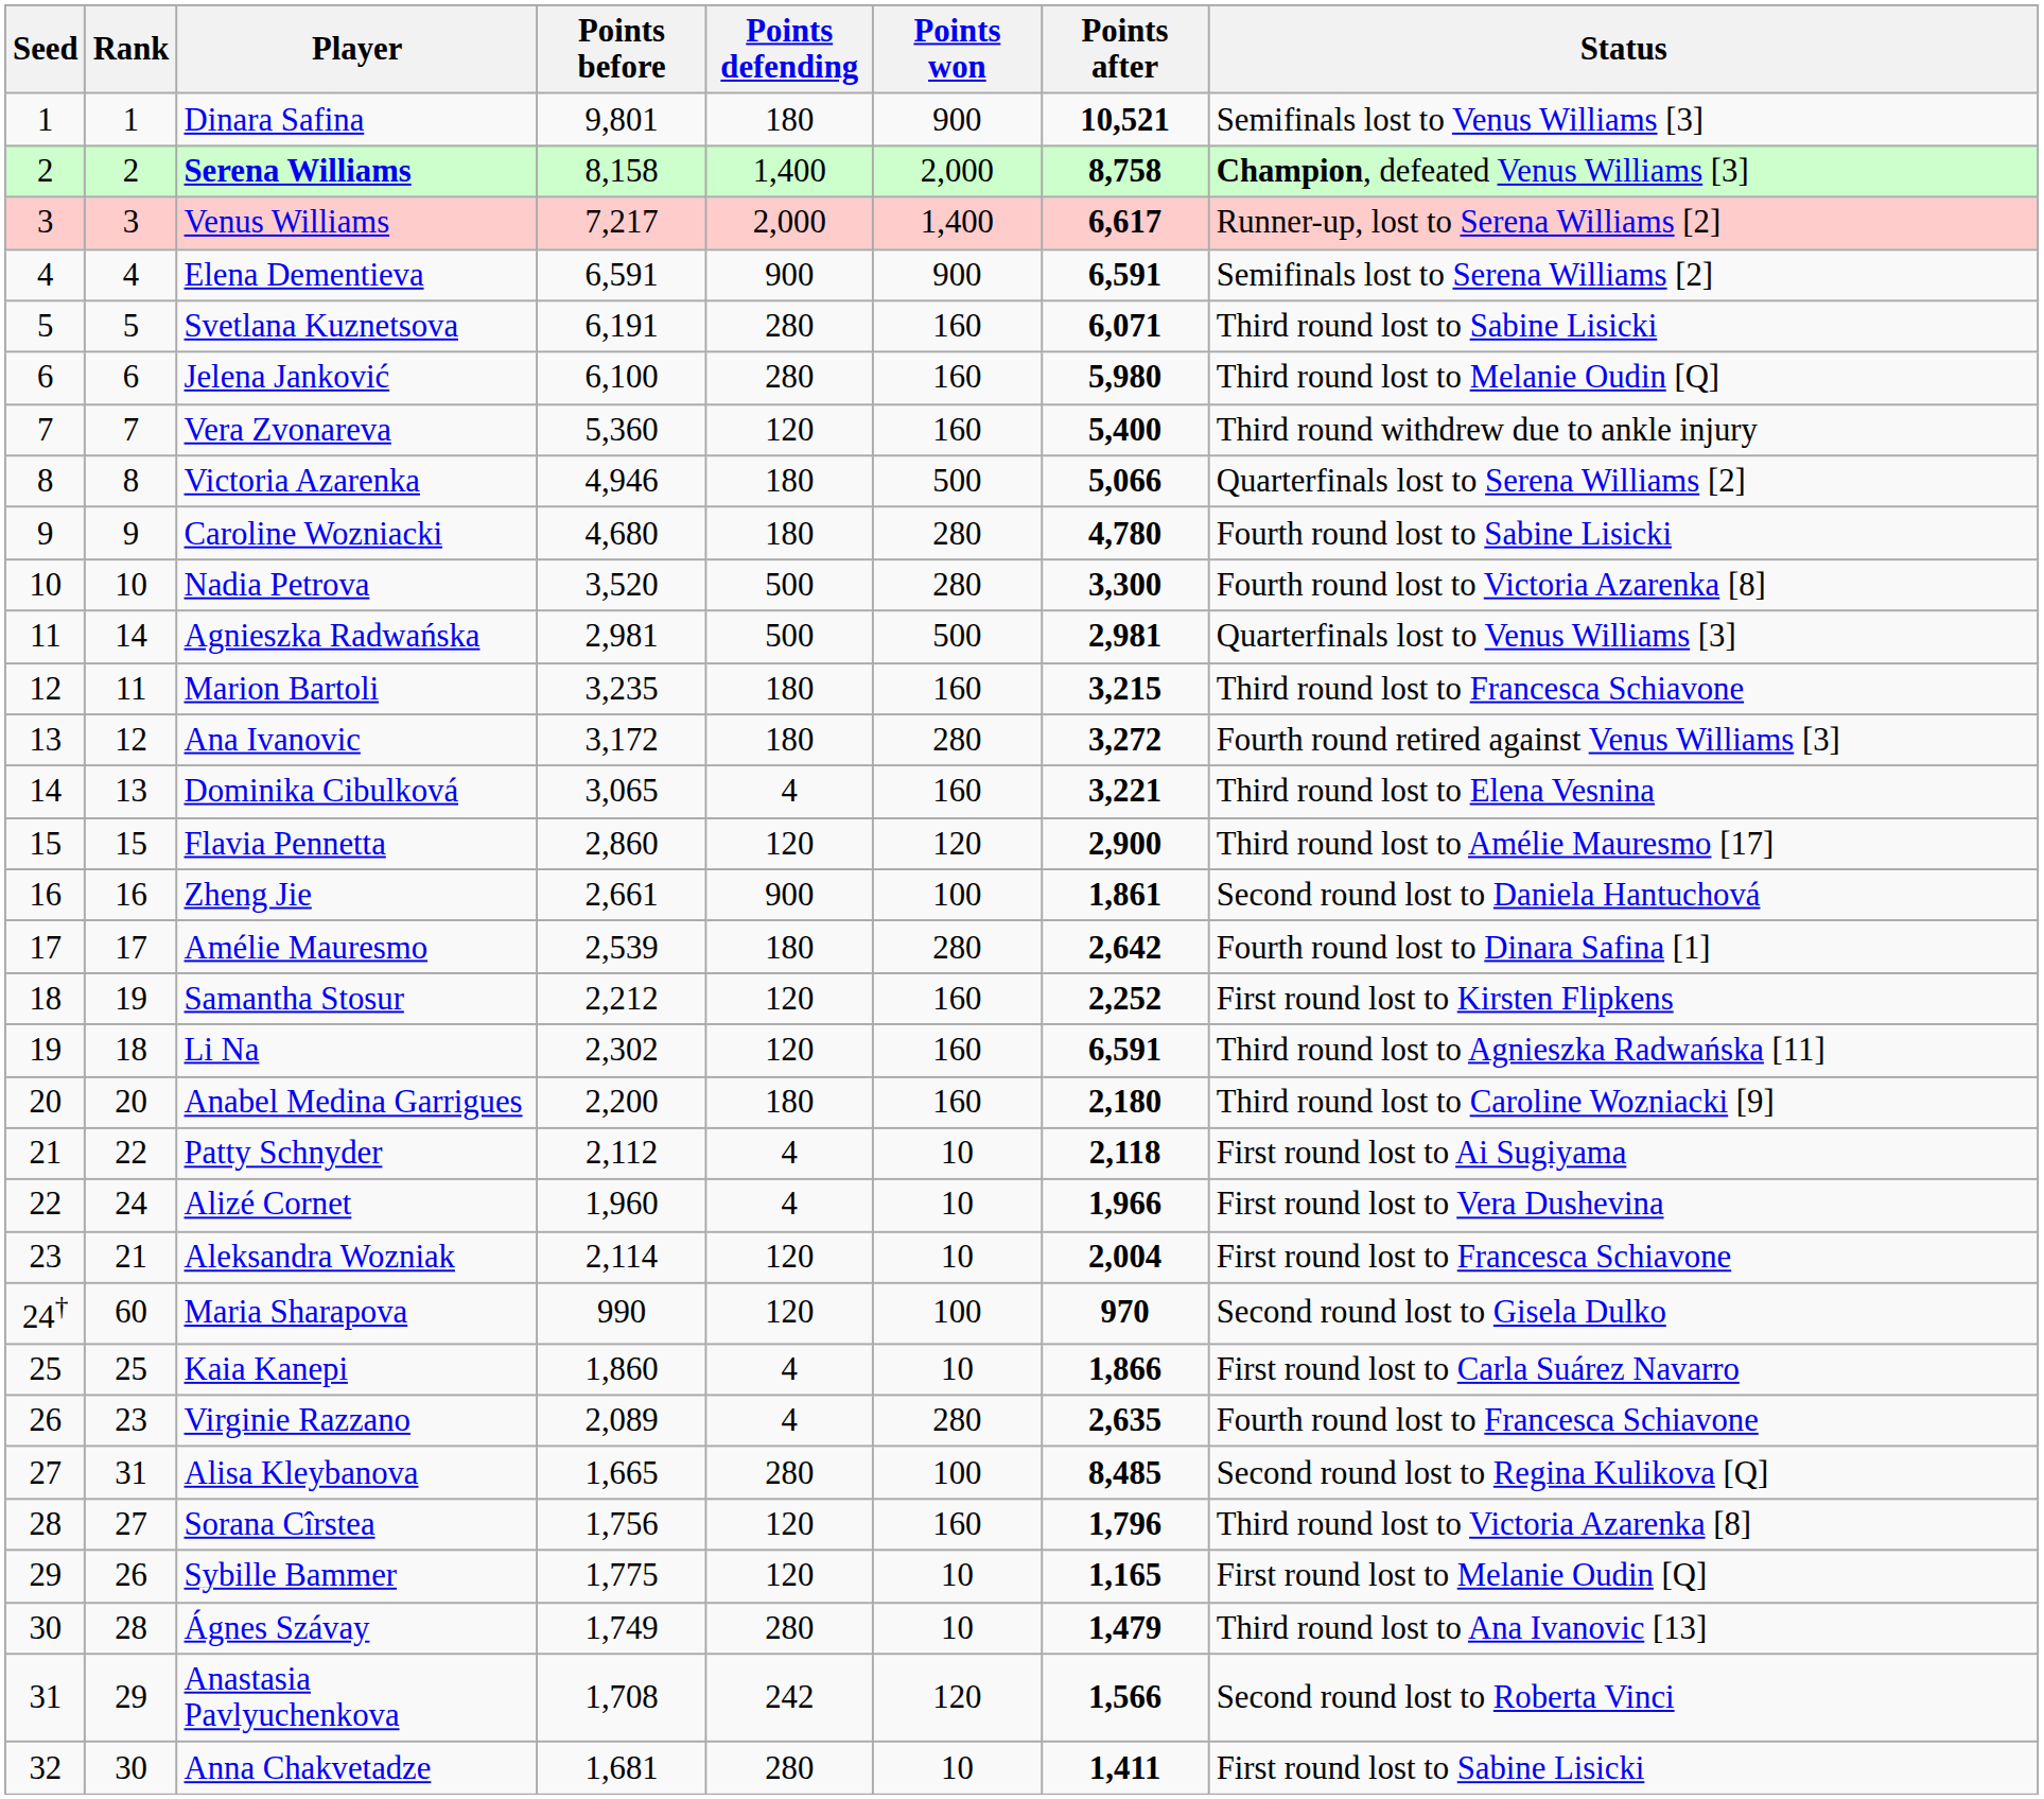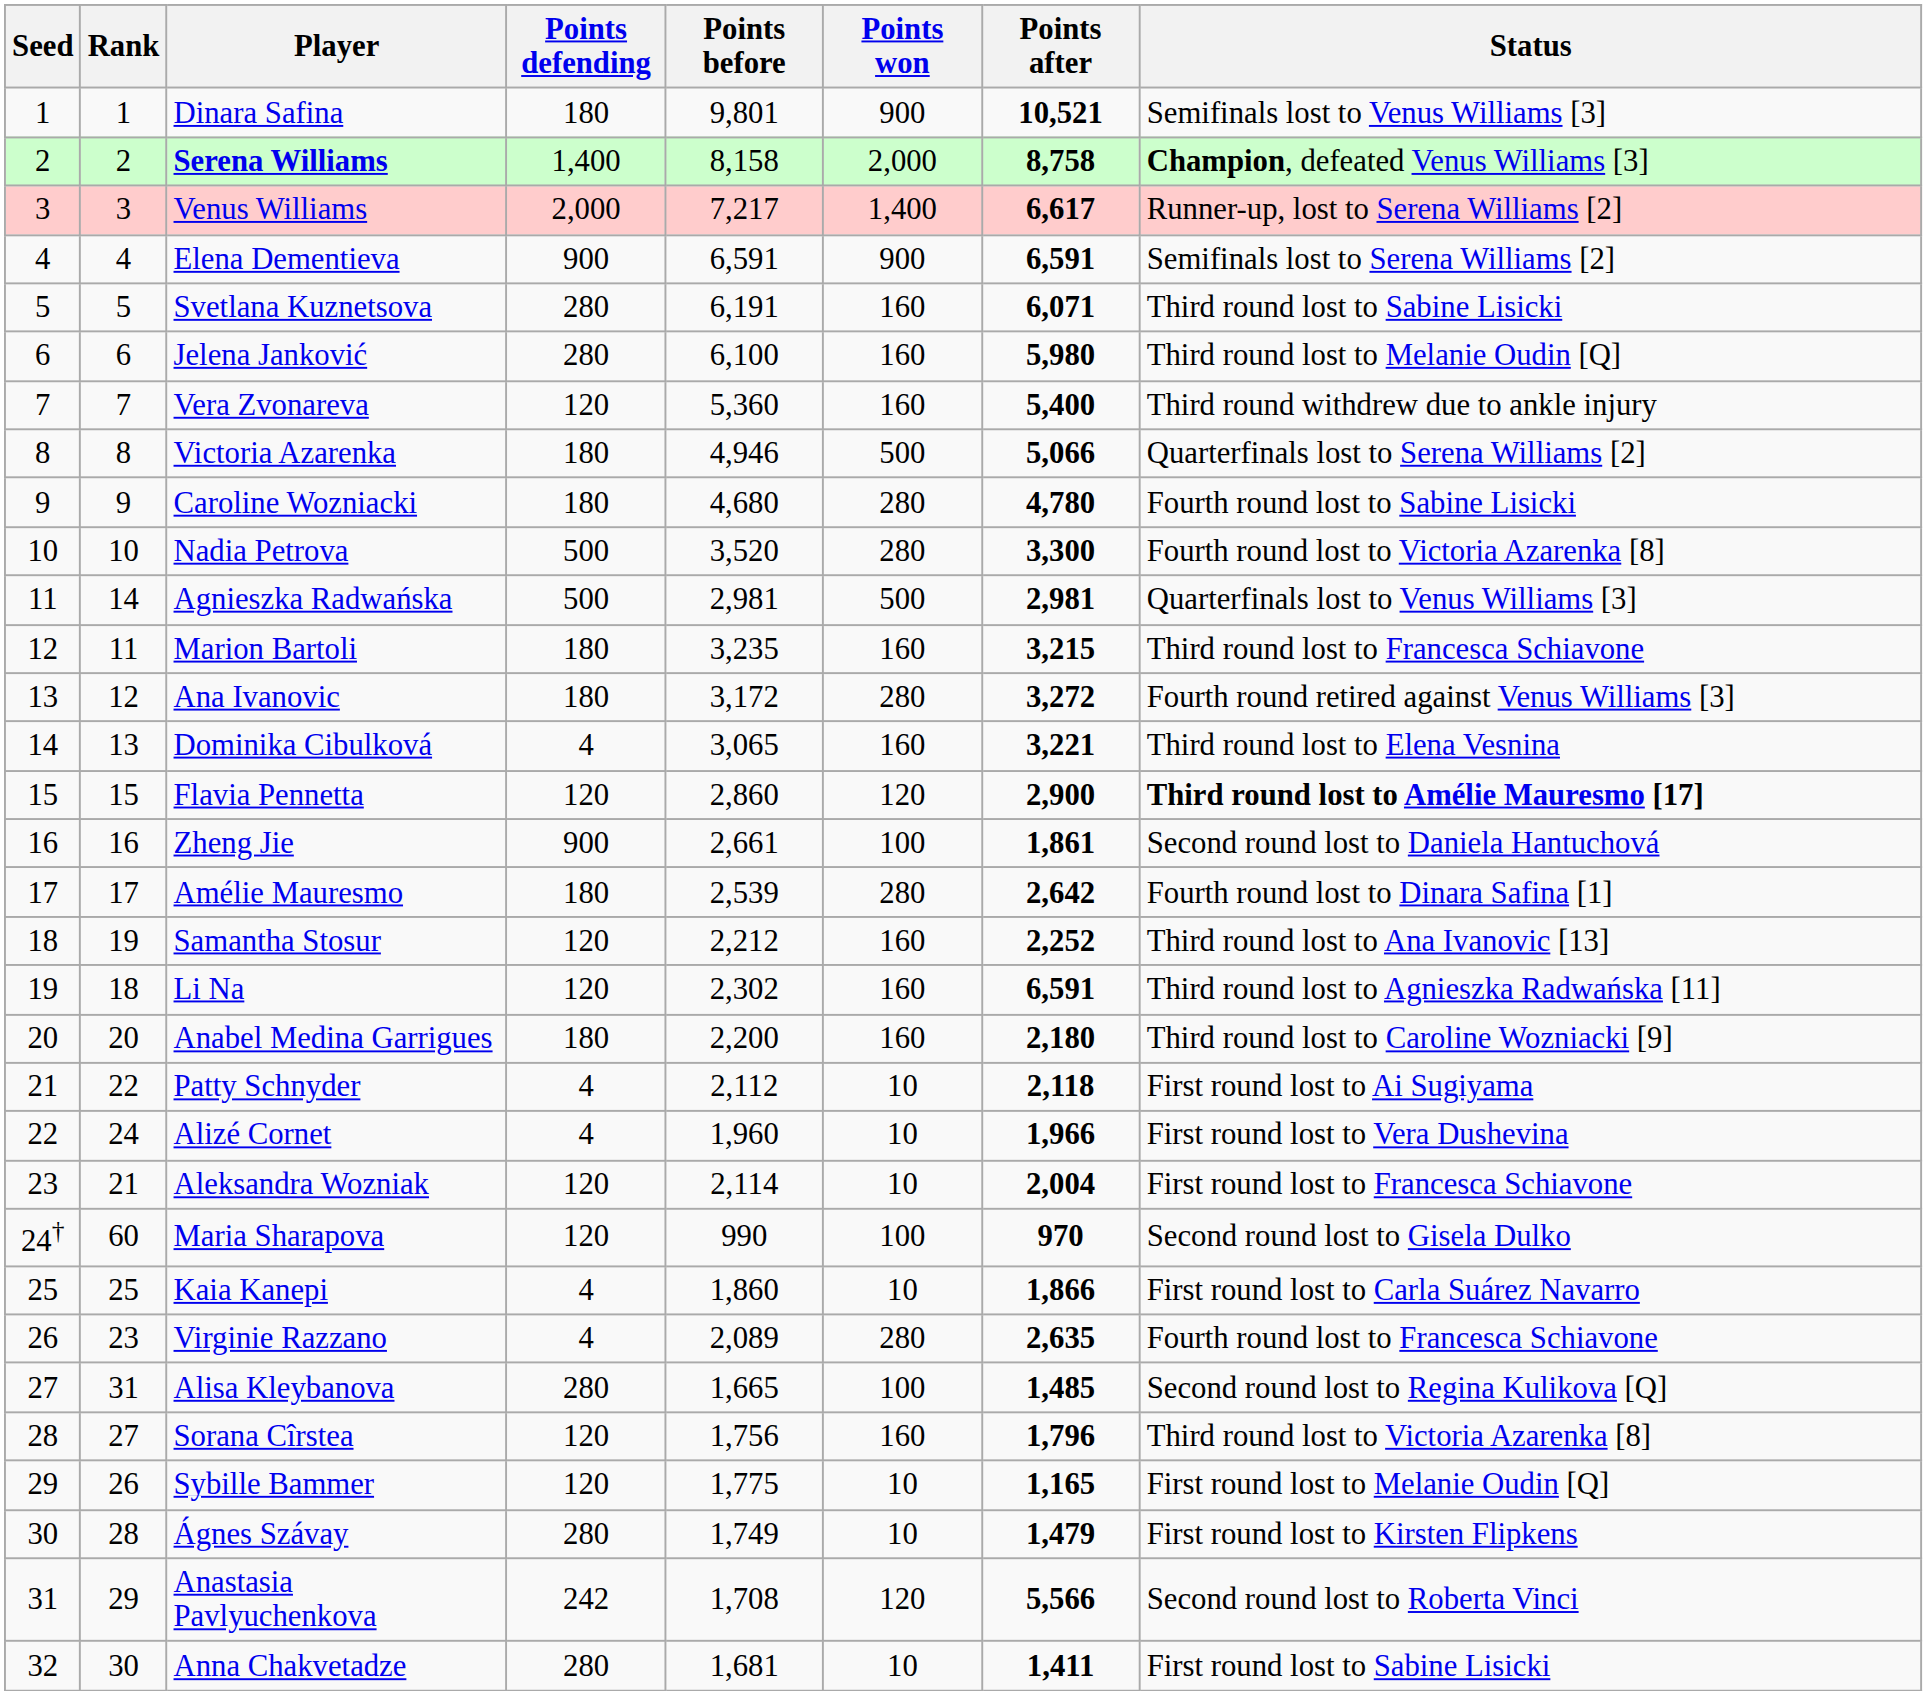columns swapped: Points before <-> Points defending
Flavia Pennetta | Status: normal -> bold
Samantha Stosur | Status: First round lost to Kirsten Flipkens -> Third round lost to Ana Ivanovic [13]
Alisa Kleybanova | Points after: 8,485 -> 1,485
Ágnes Szávay | Status: Third round lost to Ana Ivanovic [13] -> First round lost to Kirsten Flipkens
Anastasia Pavlyuchenkova | Points after: 1,566 -> 5,566
